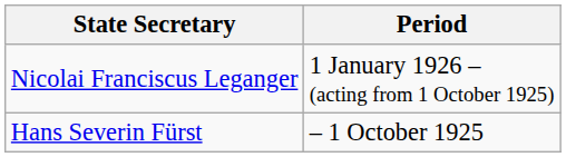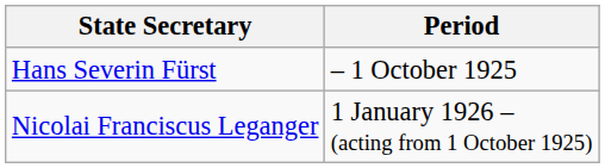rows swapped: Hans Severin Fürst <-> Nicolai Franciscus Leganger
